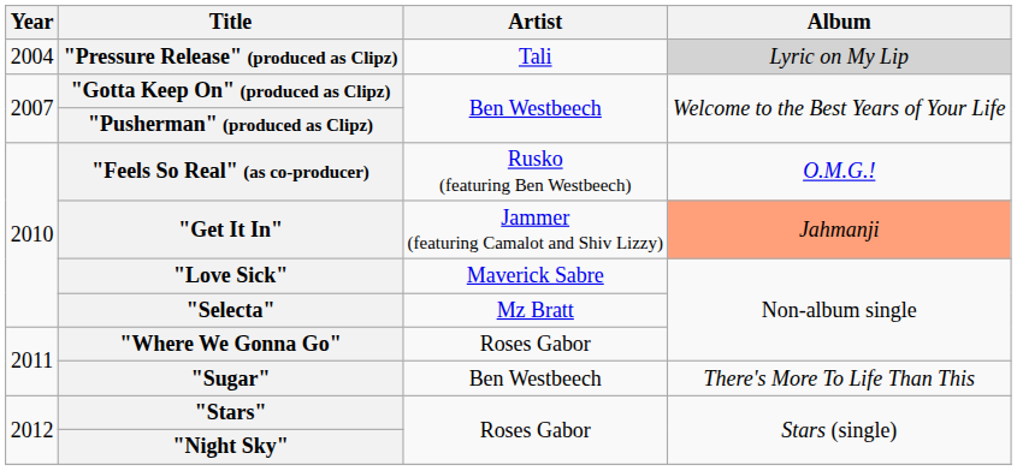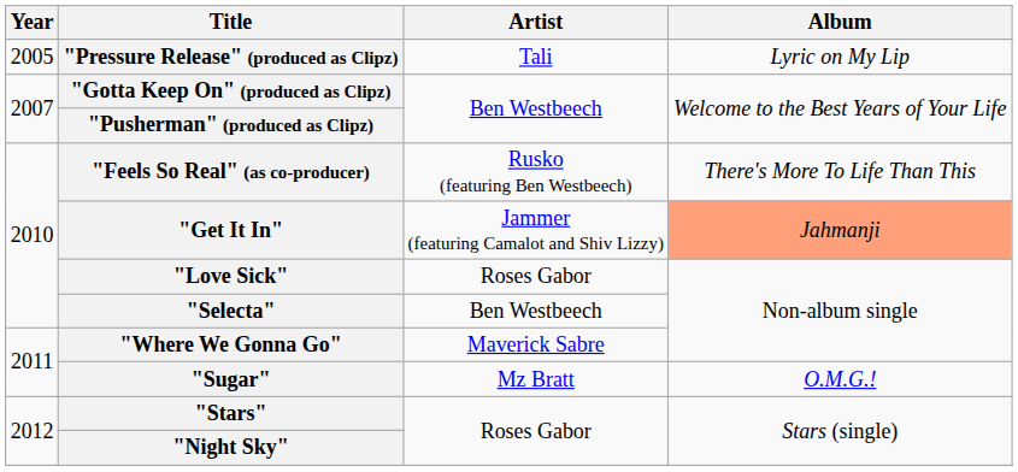"Pressure Release" (produced as Clipz) | Year: 2004 -> 2005
"Pressure Release" (produced as Clipz) | Album: lightgrey background -> no background
"Feels So Real" (as co-producer) | Album: O.M.G.! -> There's More To Life Than This
"Love Sick" | Artist: Maverick Sabre -> Roses Gabor
"Selecta" | Artist: Mz Bratt -> Ben Westbeech
"Where We Gonna Go" | Artist: Roses Gabor -> Maverick Sabre
"Sugar" | Artist: Ben Westbeech -> Mz Bratt
"Sugar" | Album: There's More To Life Than This -> O.M.G.!
